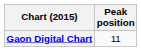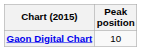Gaon Digital Chart | Peak position: 11 -> 10
